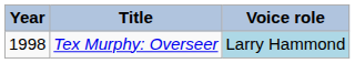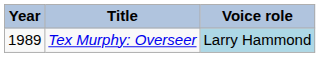Tex Murphy: Overseer | Year: 1998 -> 1989
